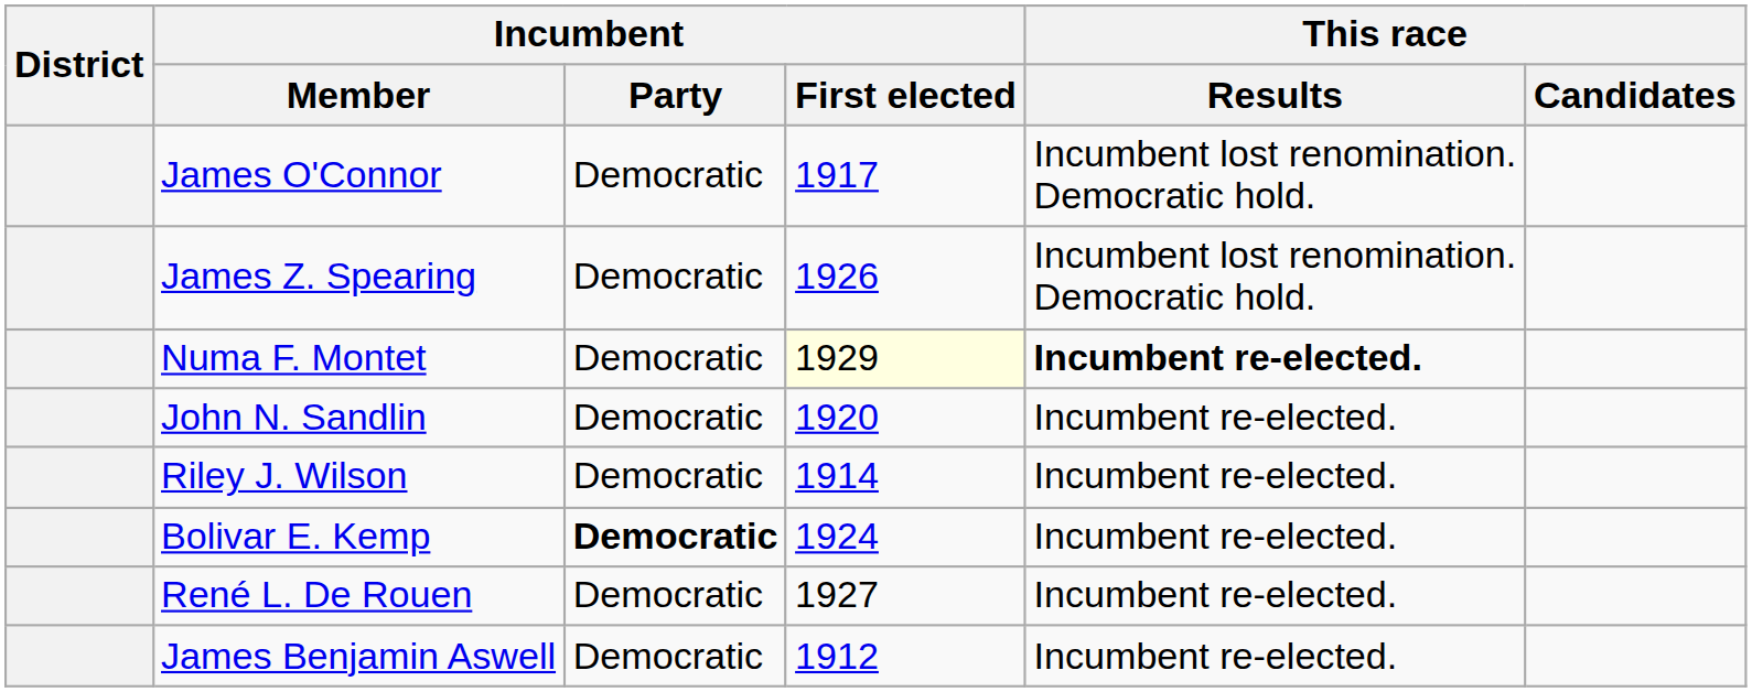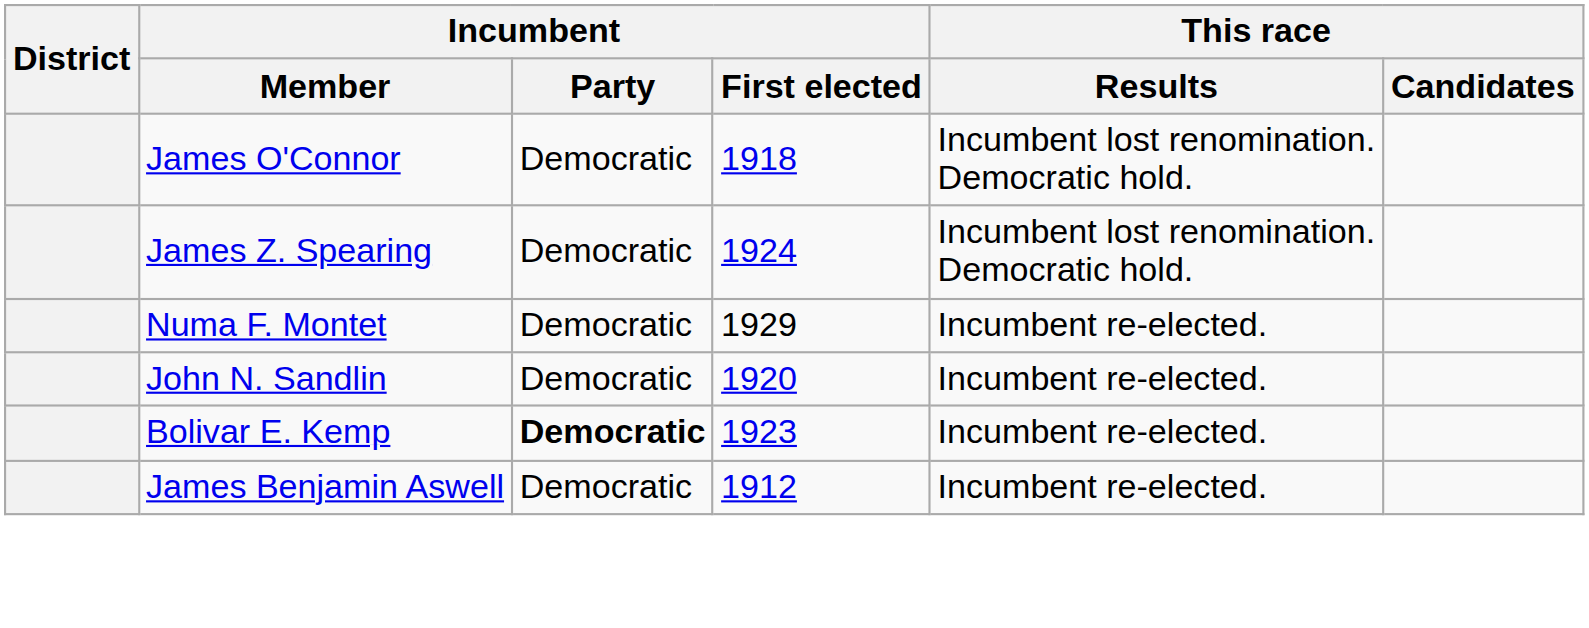James O'Connor | Incumbent / First elected: 1917 -> 1918
James Z. Spearing | Incumbent / First elected: 1926 -> 1924
Numa F. Montet | Incumbent / First elected: lightyellow background -> no background
Numa F. Montet | This race / Results: bold -> normal
- row: Riley J. Wilson | Democratic | 1914 | Incumbent re-elected.
Bolivar E. Kemp | Incumbent / First elected: 1924 -> 1923
- row: René L. De Rouen | Democratic | 1927 | Incumbent re-elected.
